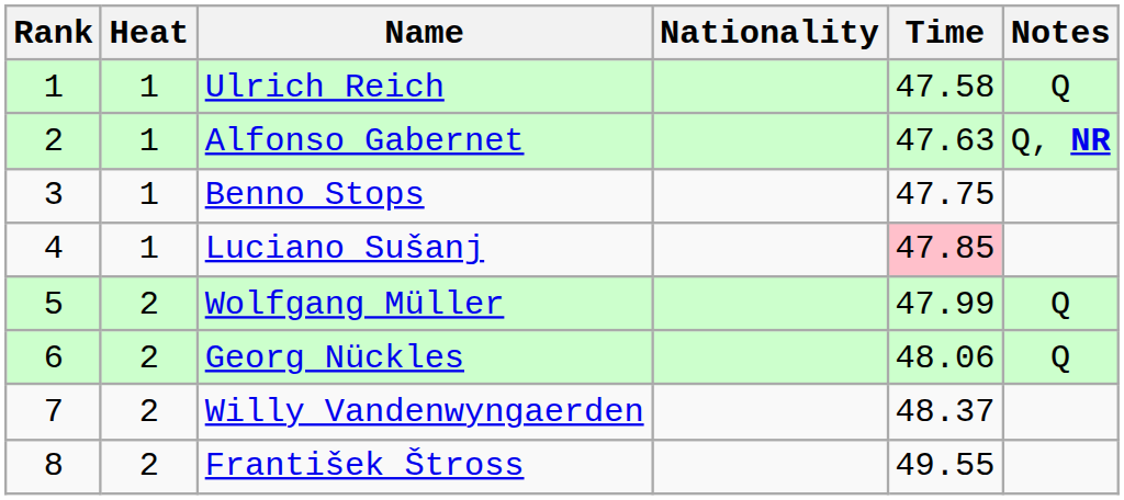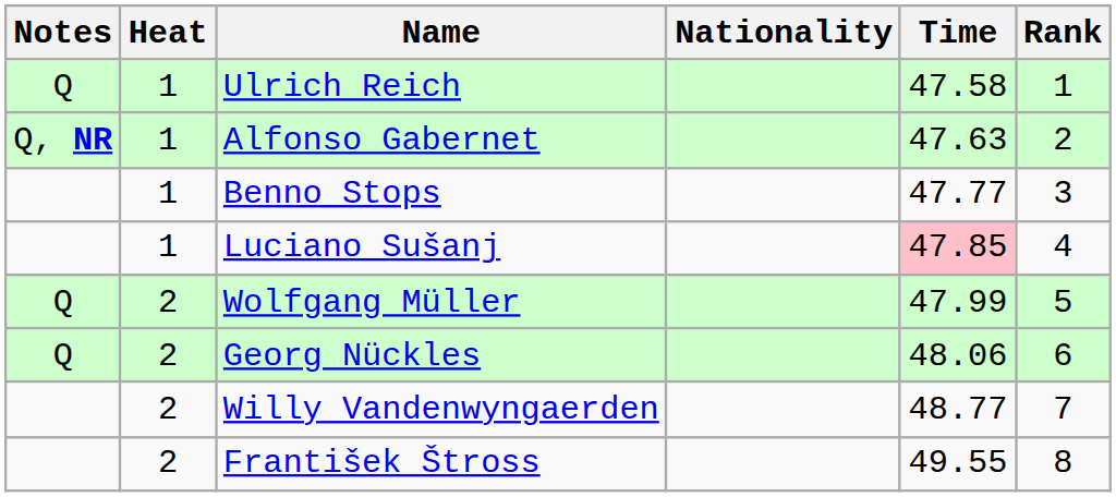columns swapped: Rank <-> Notes
Benno Stops | Time: 47.75 -> 47.77
Willy Vandenwyngaerden | Time: 48.37 -> 48.77
